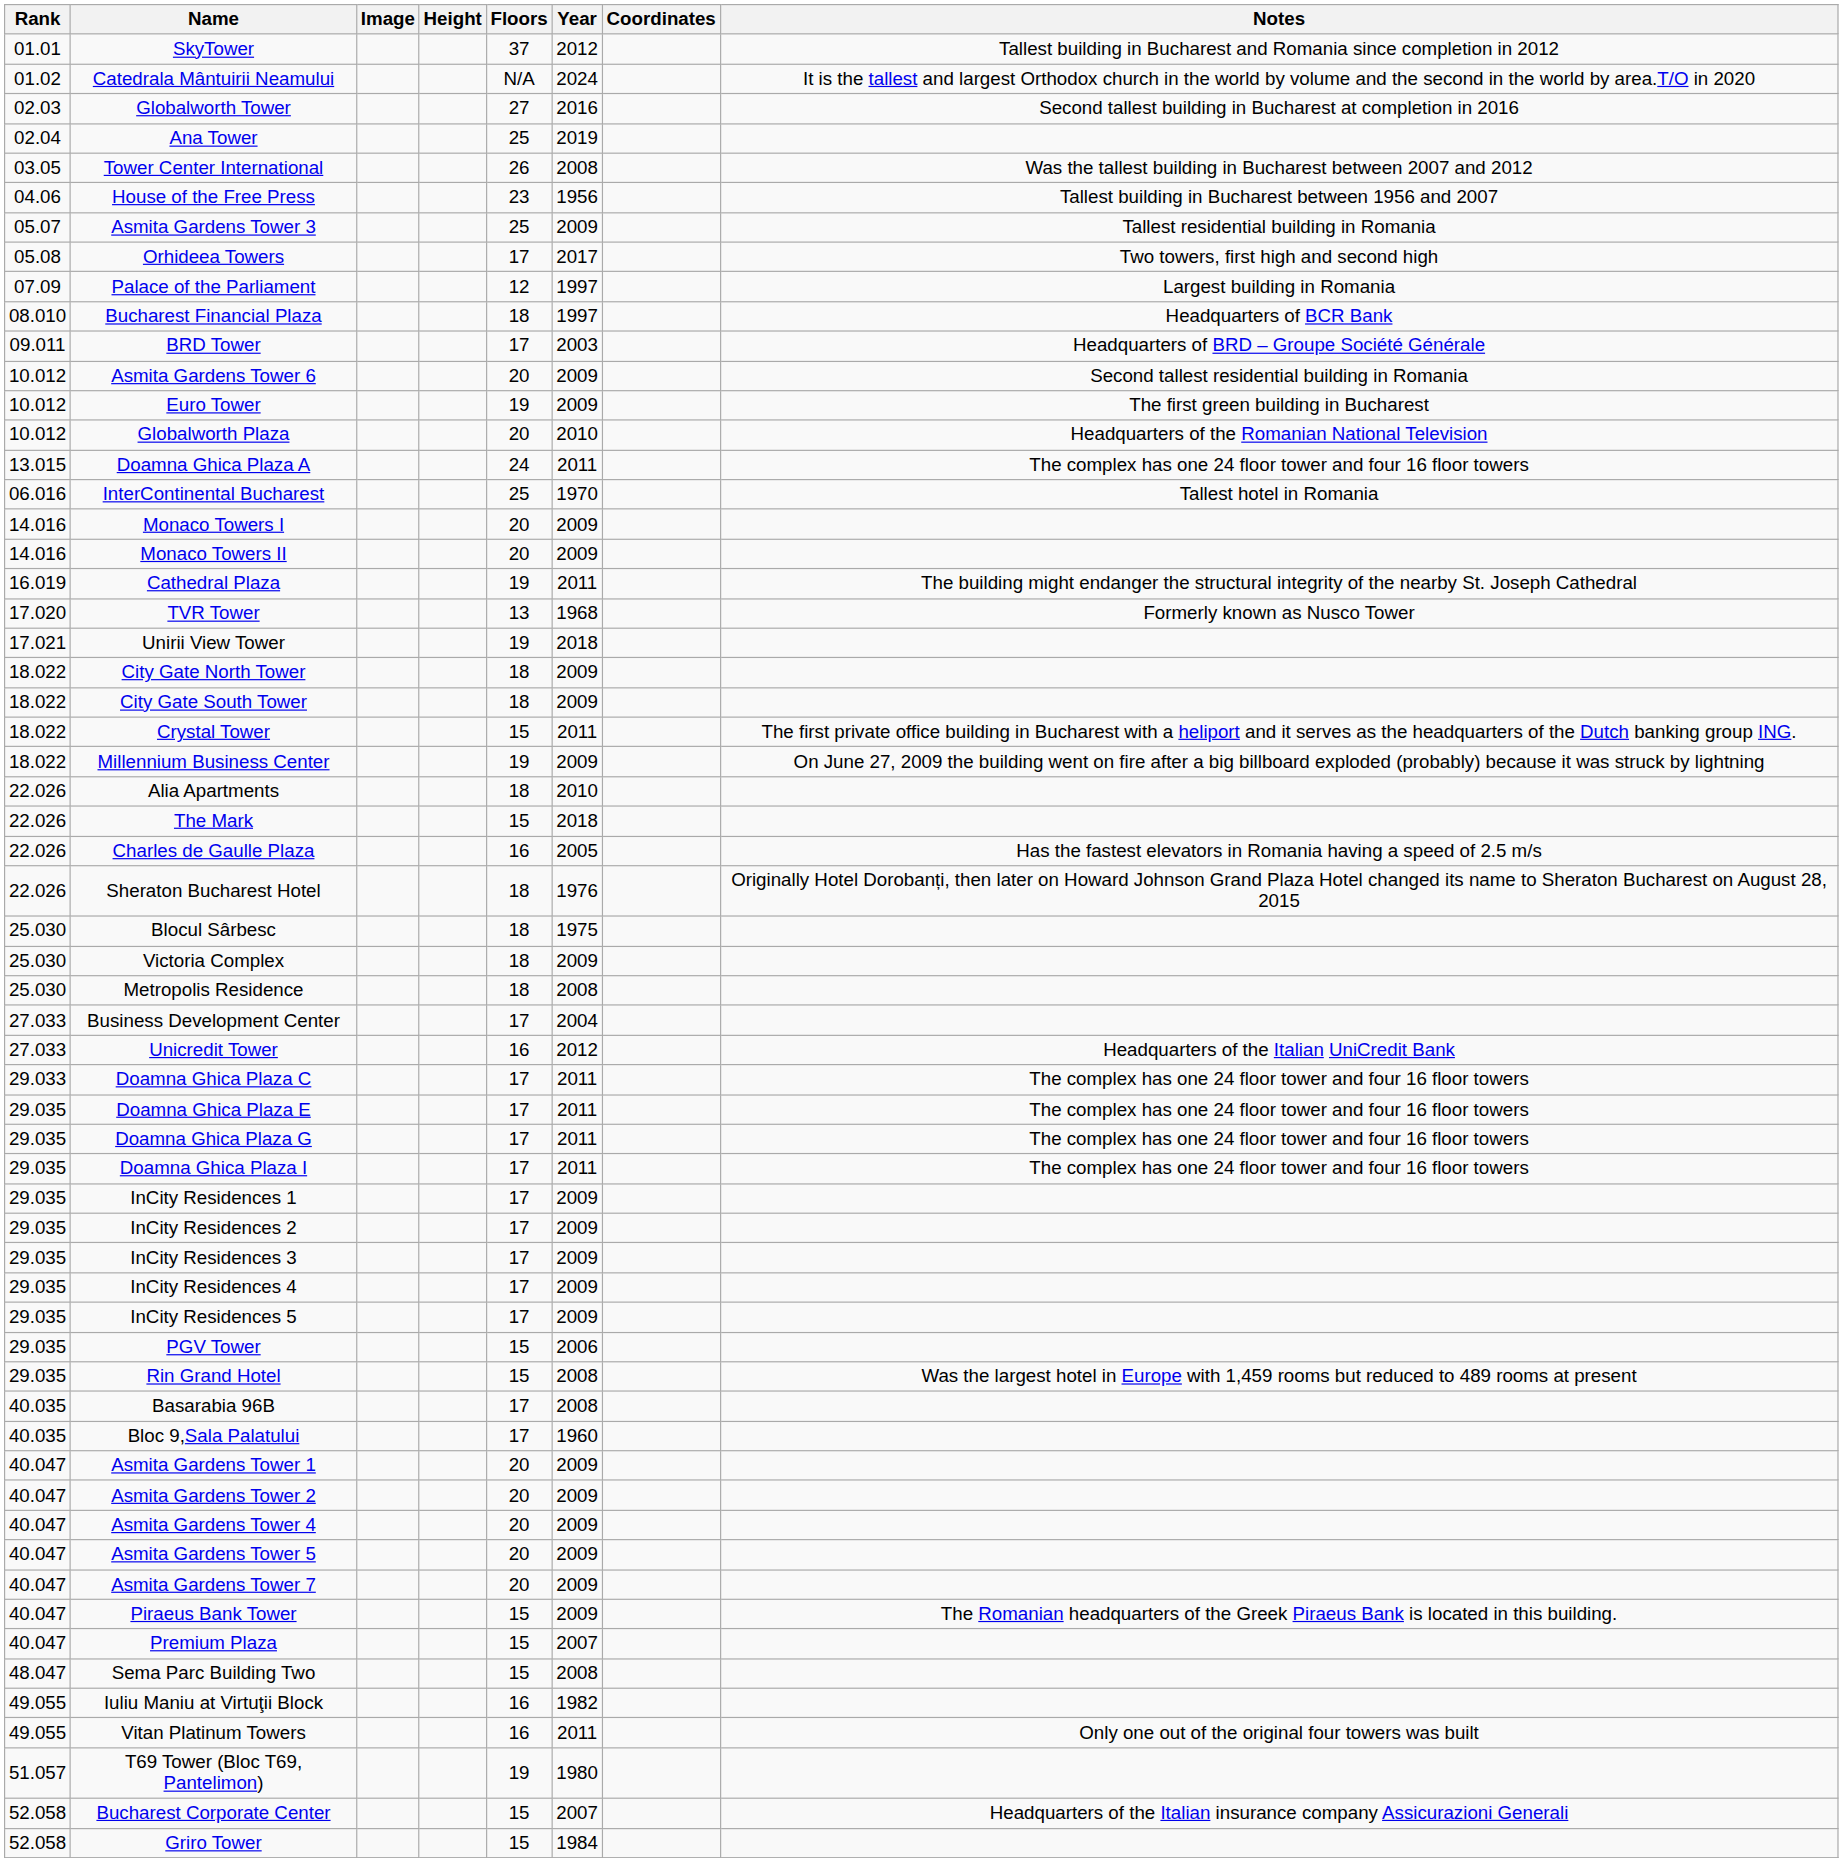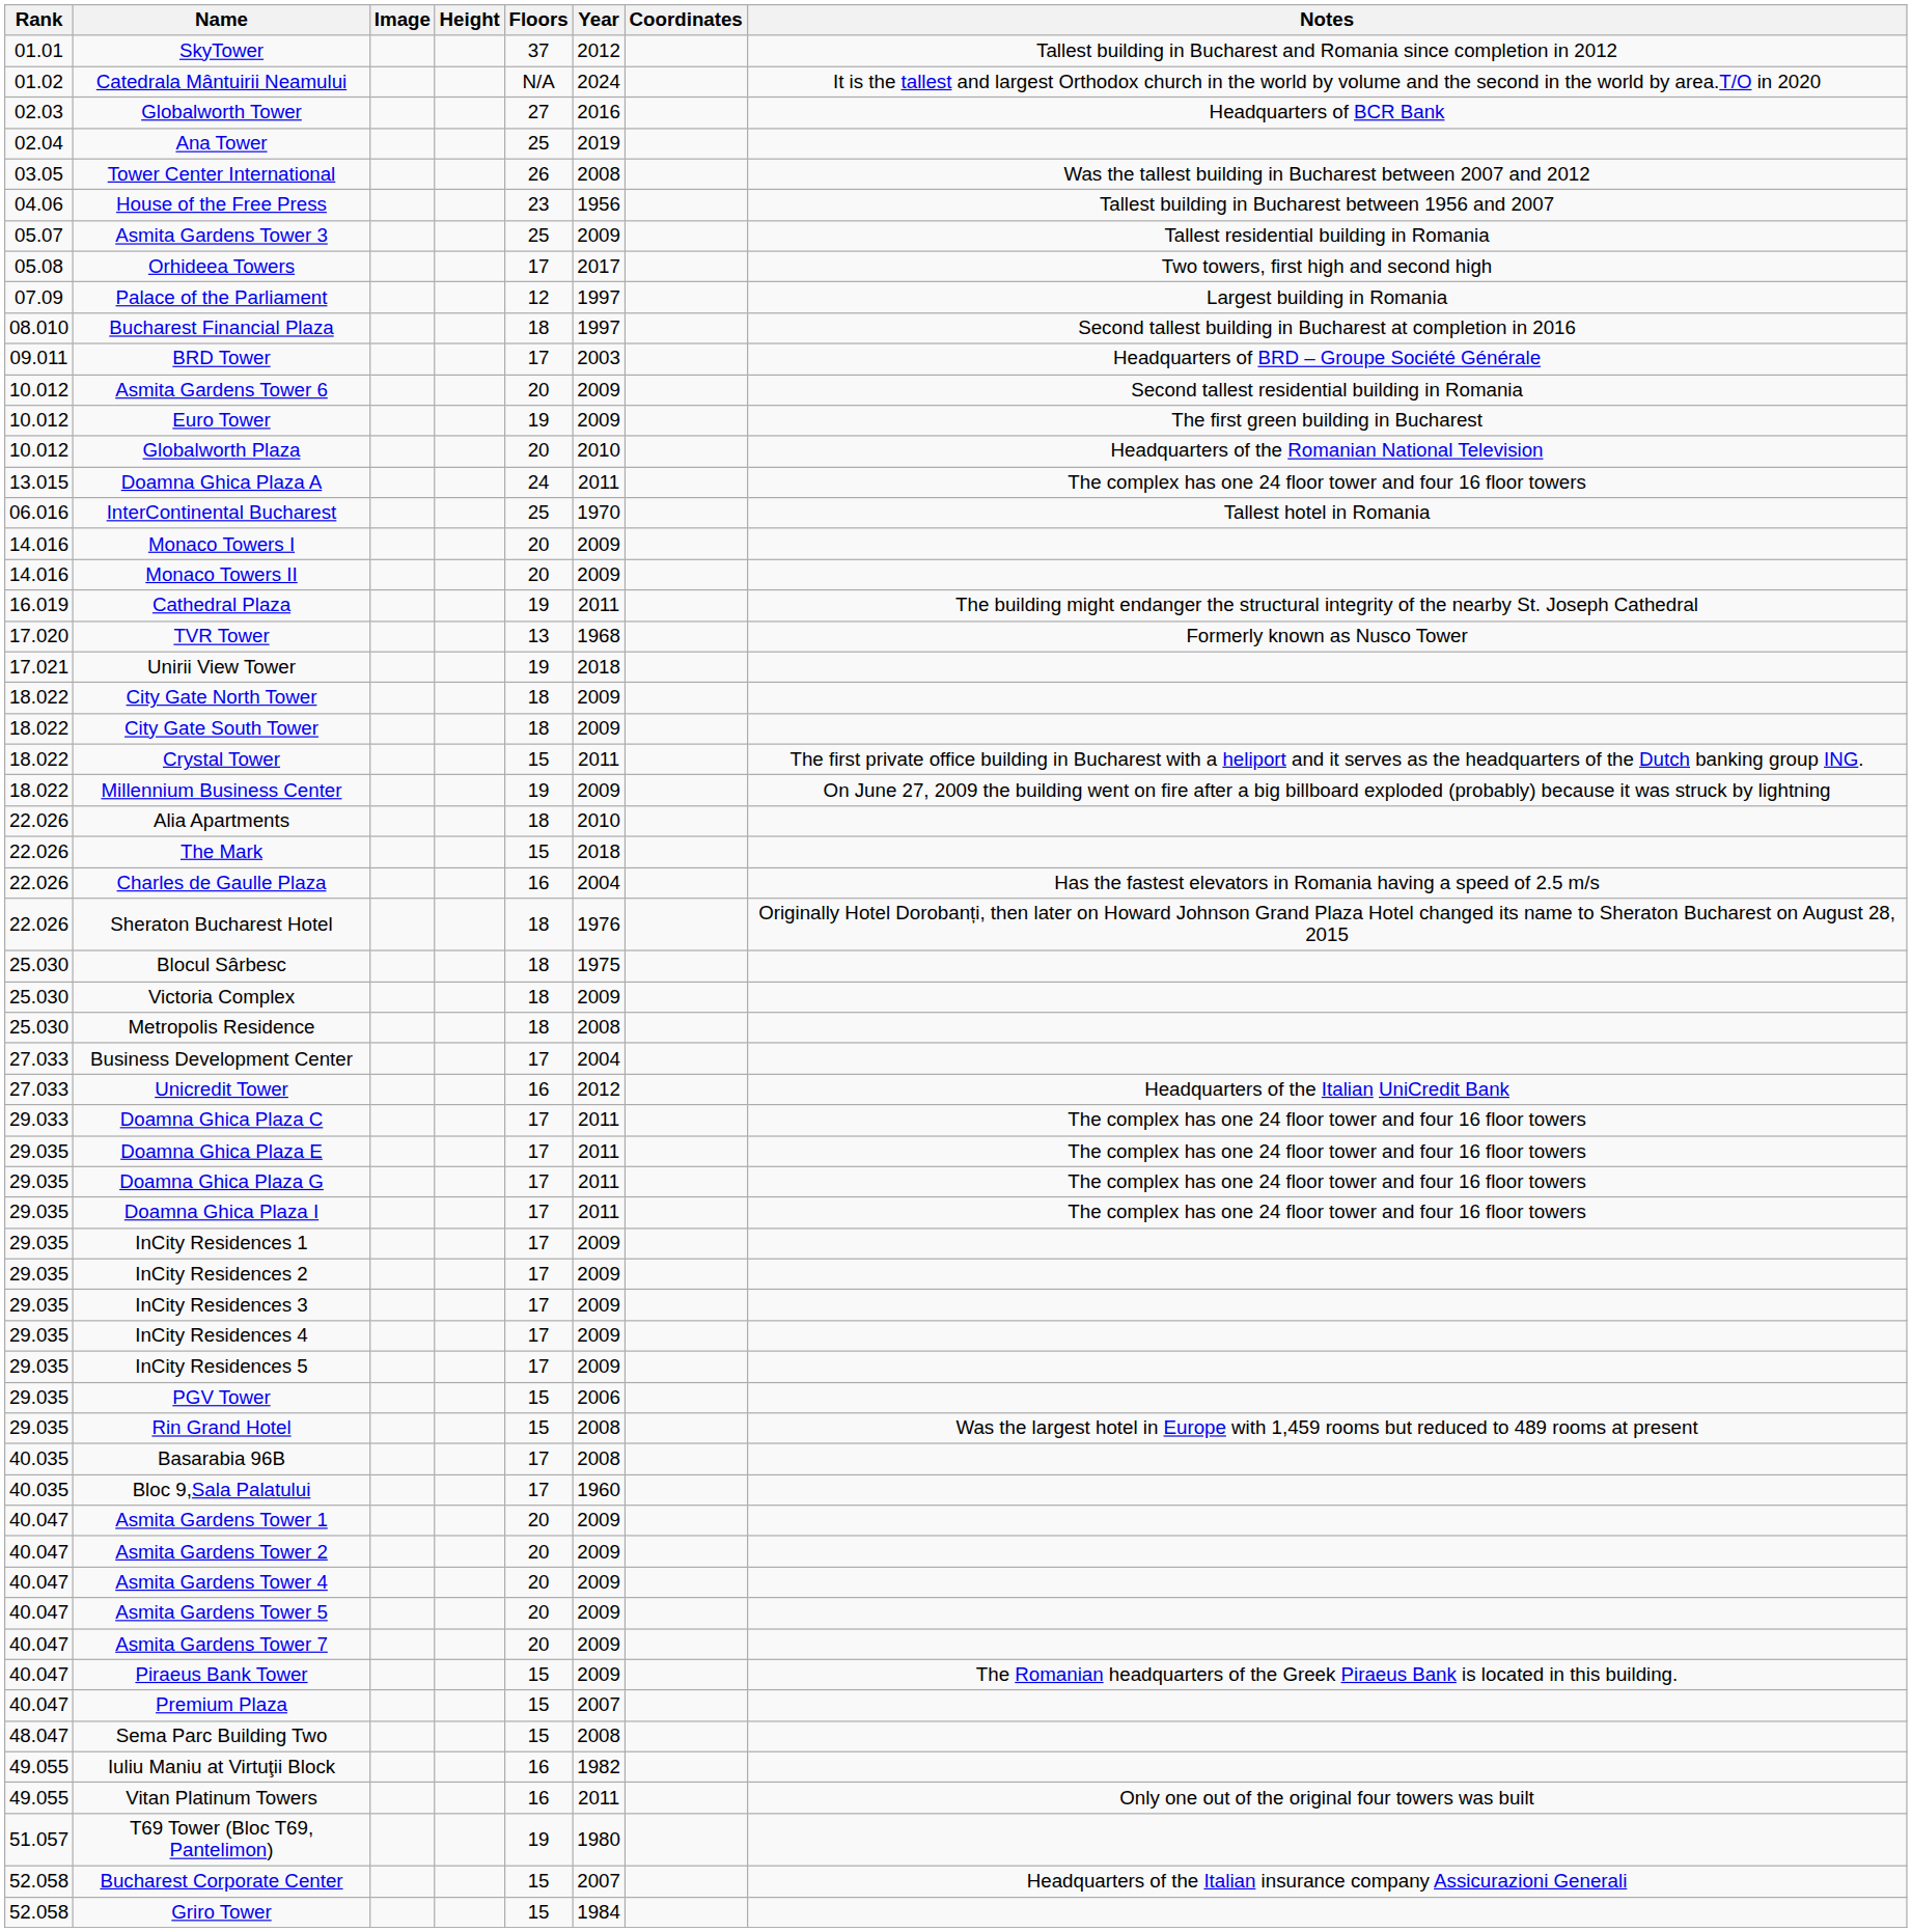Globalworth Tower | Notes: Second tallest building in Bucharest at completion in 2016 -> Headquarters of BCR Bank
Bucharest Financial Plaza | Notes: Headquarters of BCR Bank -> Second tallest building in Bucharest at completion in 2016
Charles de Gaulle Plaza | Year: 2005 -> 2004
